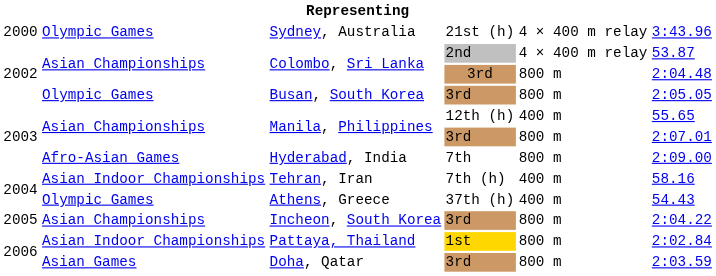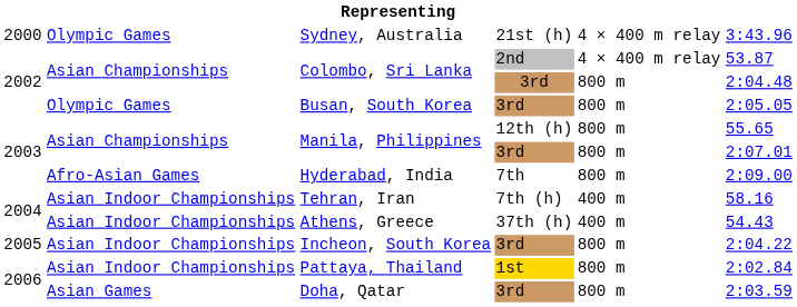Manila, Philippines / 12th (h) | column 5: 400 m -> 800 m
Athens, Greece | column 2: Olympic Games -> Asian Indoor Championships
Incheon, South Korea | column 2: Asian Championships -> Asian Indoor Championships
